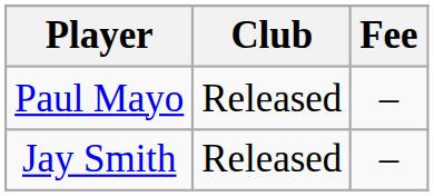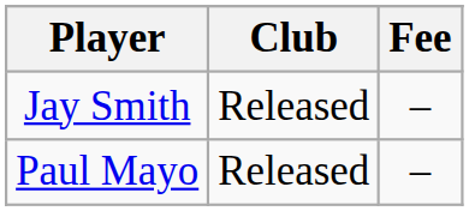rows swapped: Paul Mayo <-> Jay Smith
